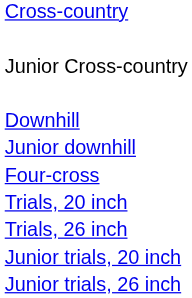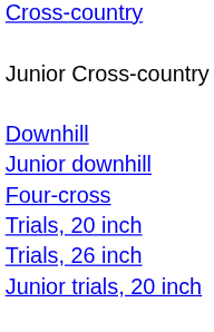- row: Junior trials, 26 inch
